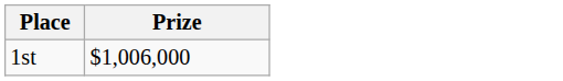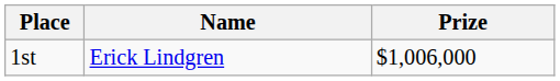+ column: Name | Erick Lindgren
